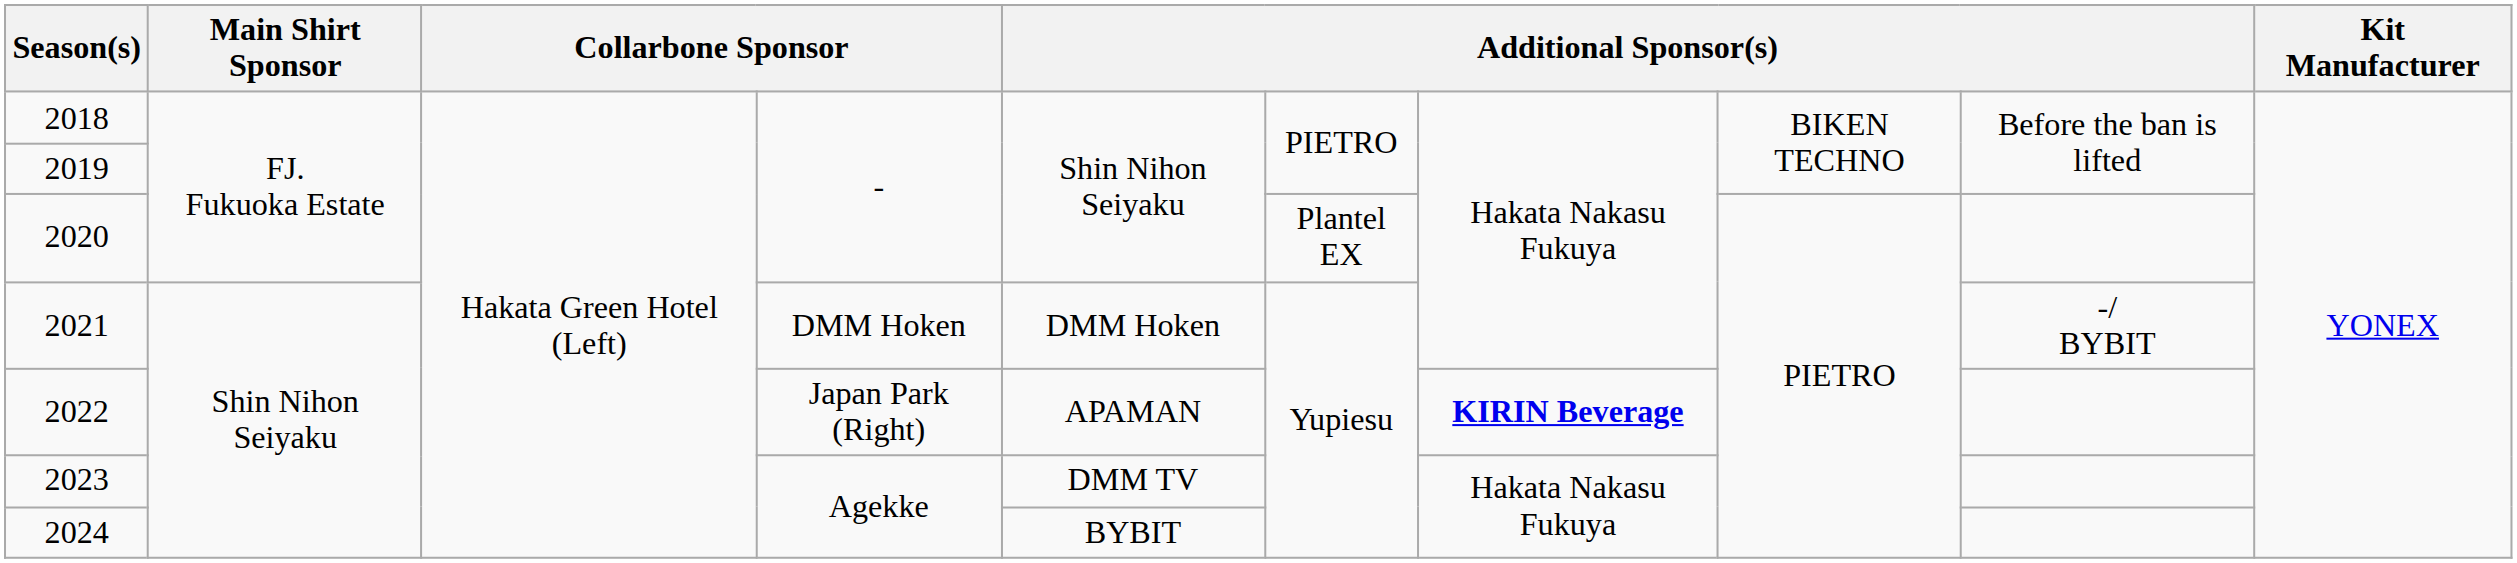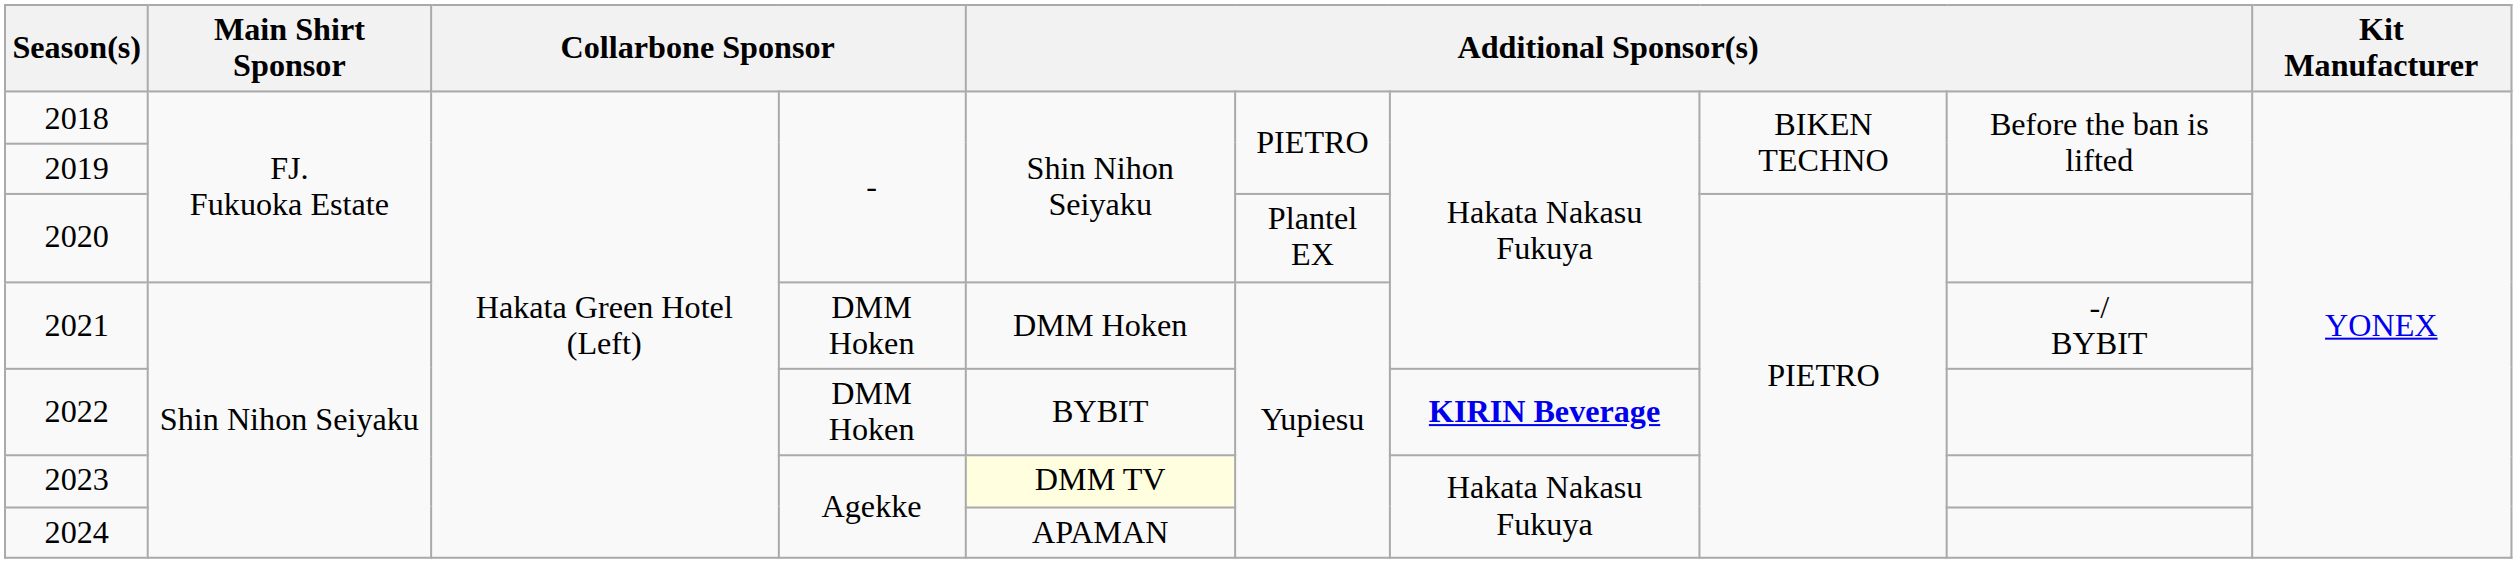2022 | column 4: Japan Park (Right) -> DMM Hoken
2022 | column 5: APAMAN -> BYBIT
2023 | column 5: no background -> lightyellow background
2024 | column 5: BYBIT -> APAMAN
